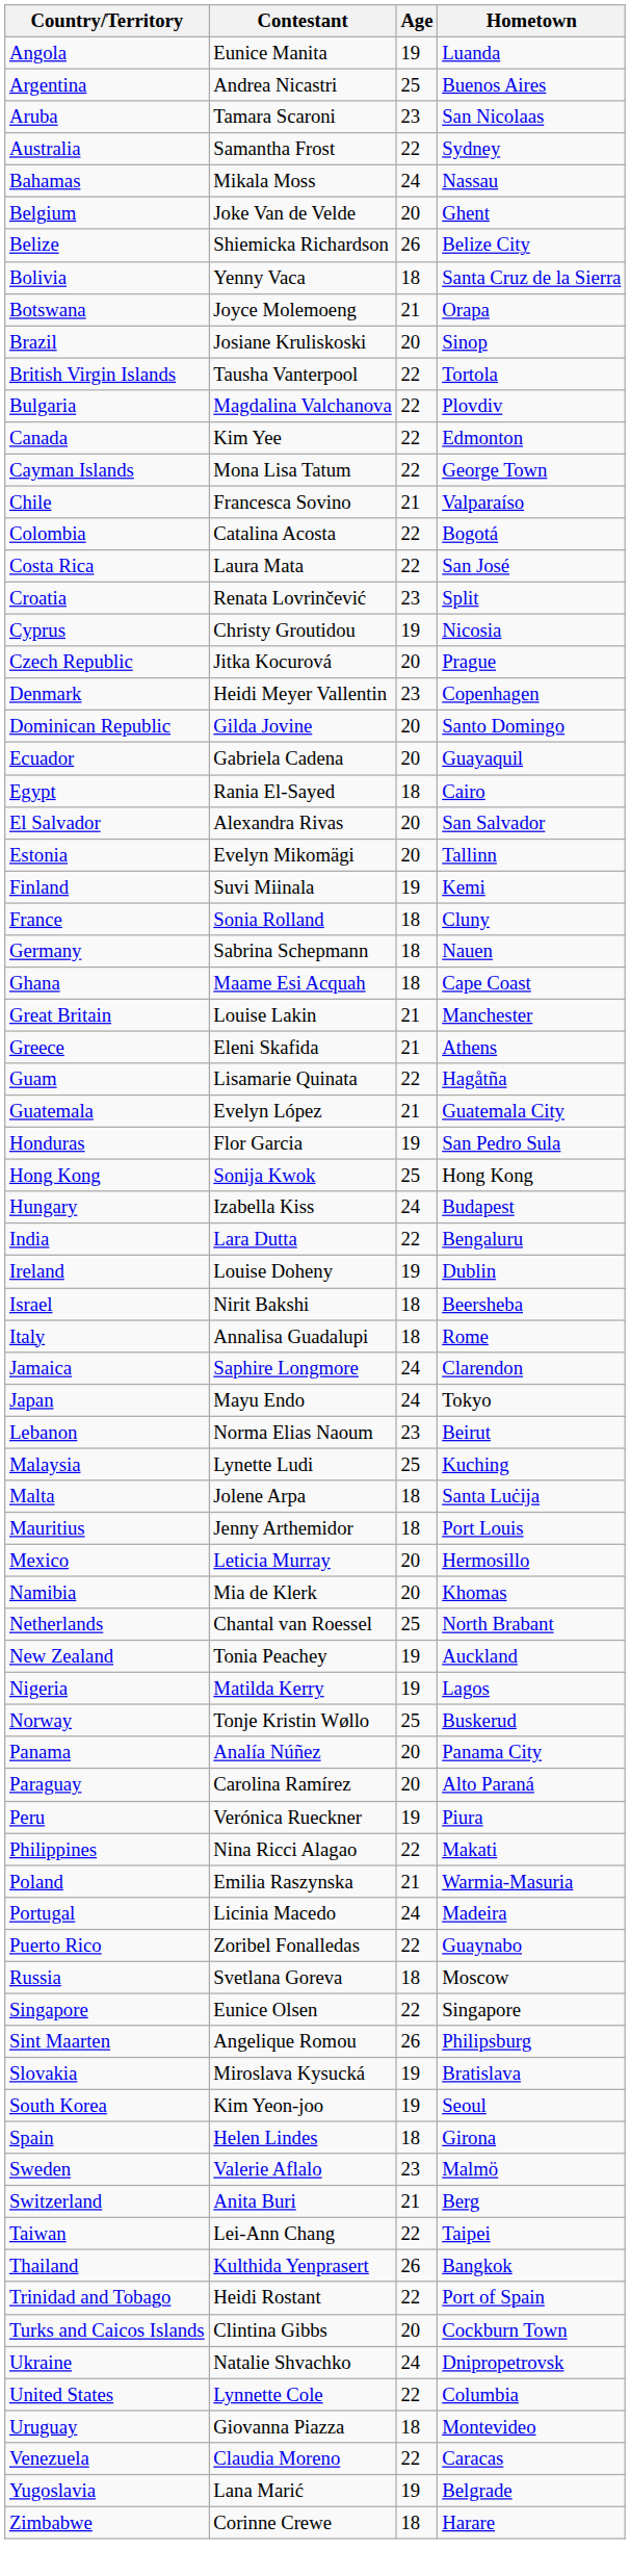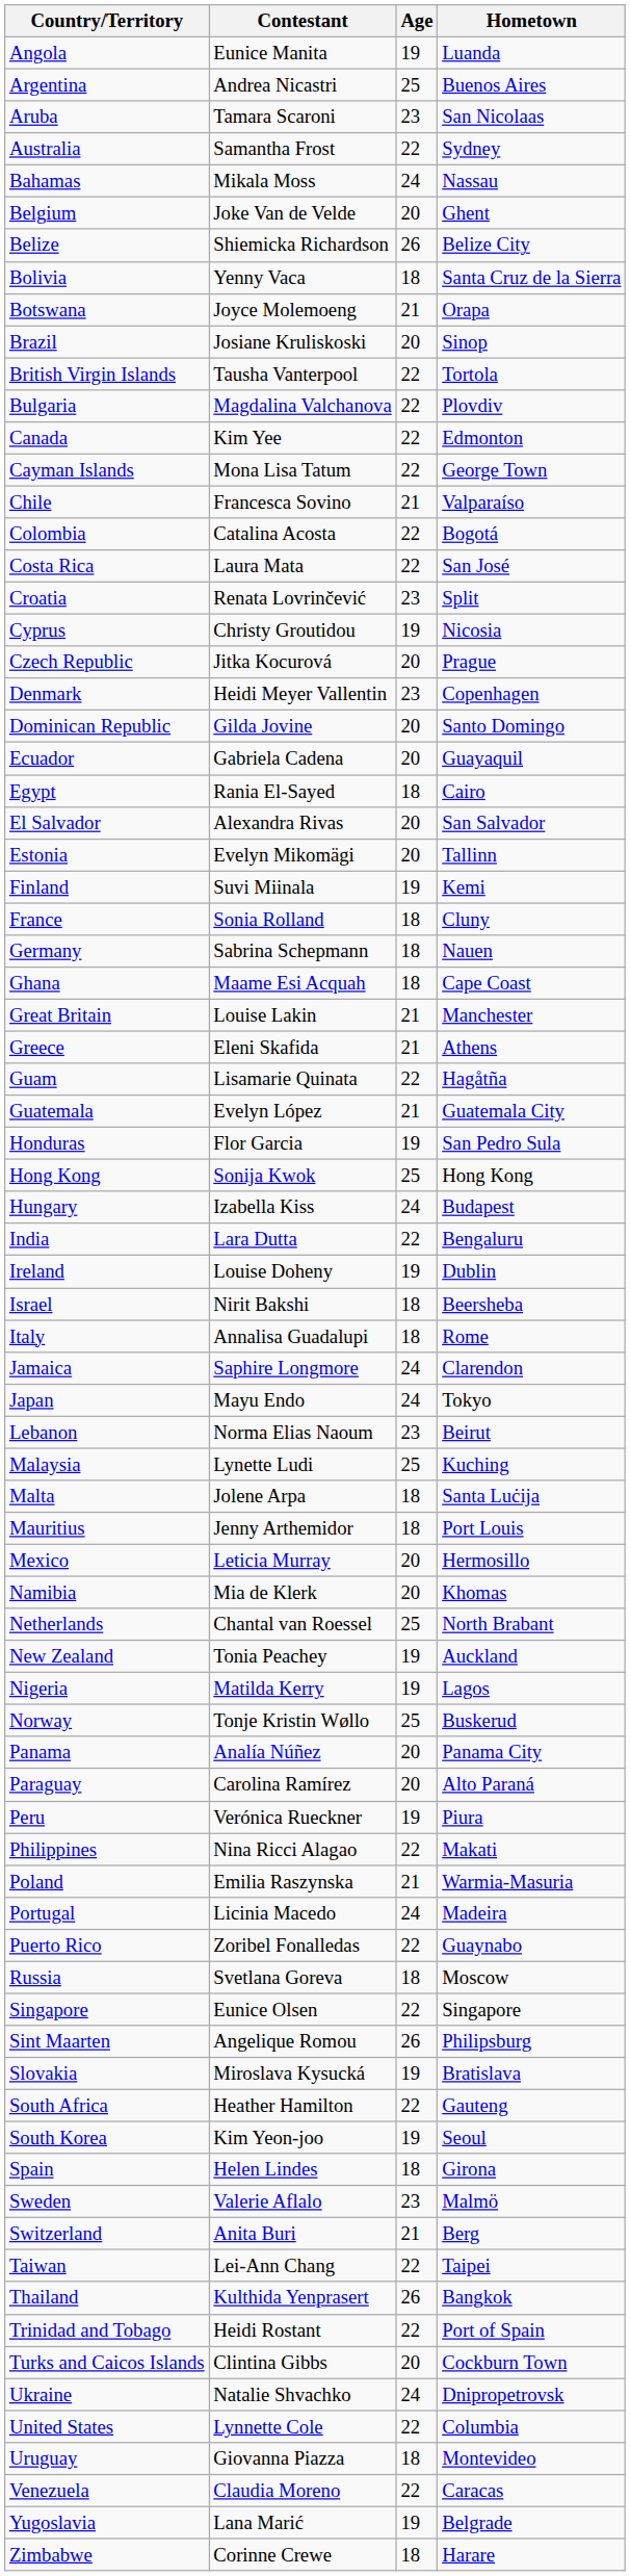+ row: South Africa | Heather Hamilton | 22 | Gauteng
